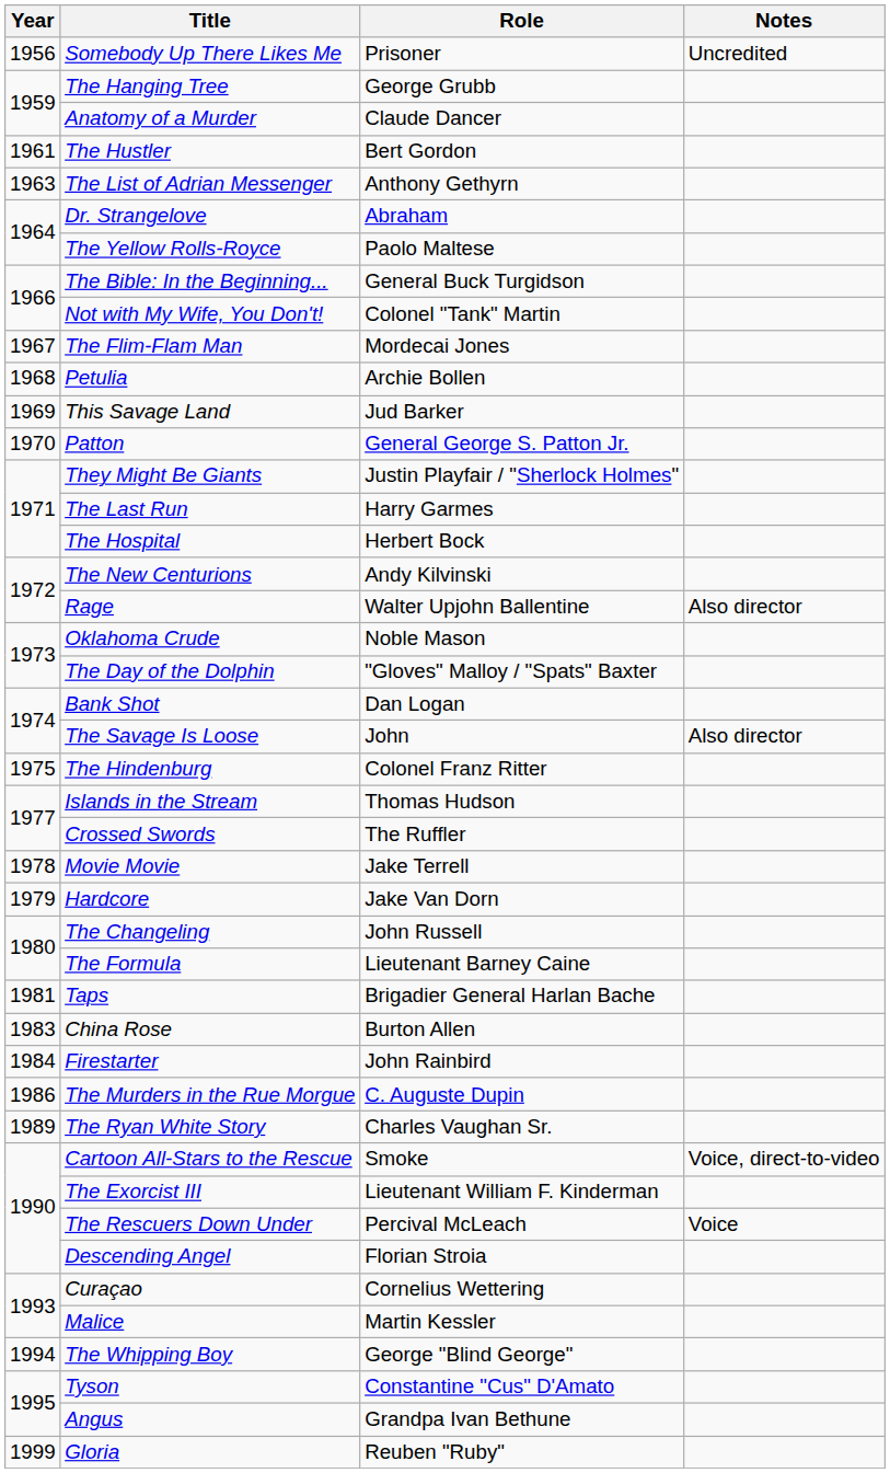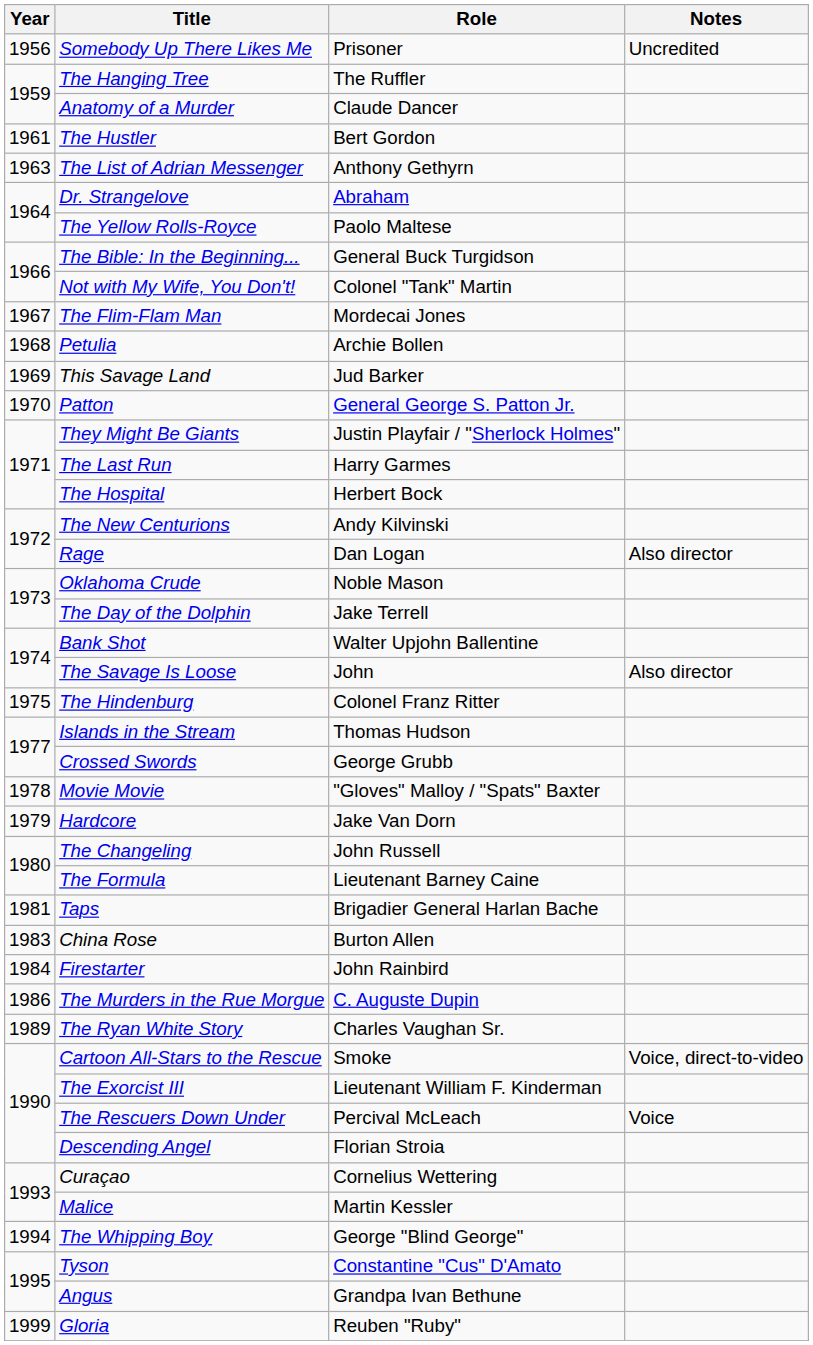The Hanging Tree | Role: George Grubb -> The Ruffler
Rage | Role: Walter Upjohn Ballentine -> Dan Logan
The Day of the Dolphin | Role: "Gloves" Malloy / "Spats" Baxter -> Jake Terrell
Bank Shot | Role: Dan Logan -> Walter Upjohn Ballentine
Crossed Swords | Role: The Ruffler -> George Grubb
Movie Movie | Role: Jake Terrell -> "Gloves" Malloy / "Spats" Baxter
